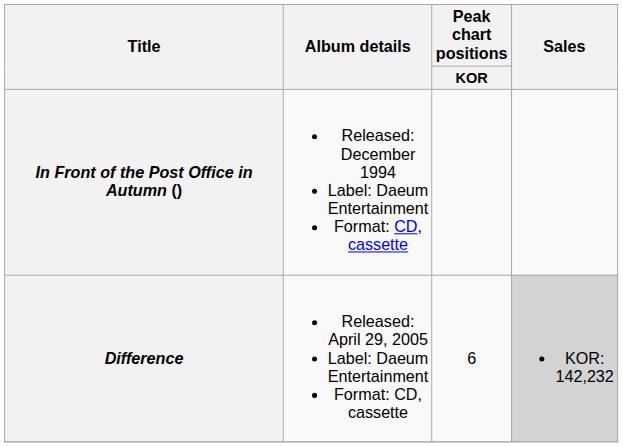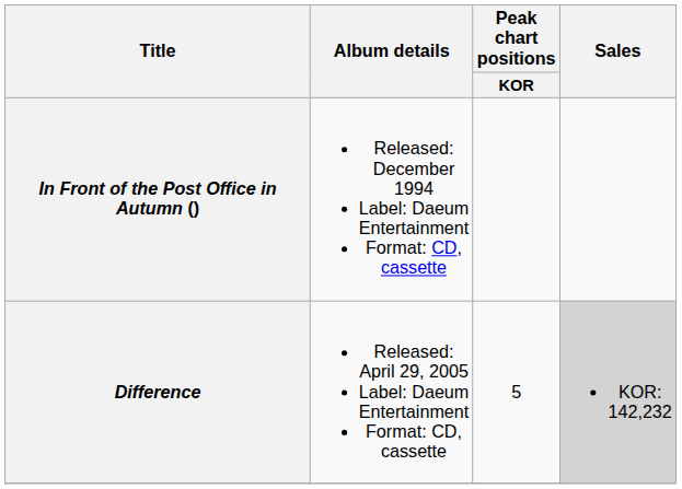Difference | Peak chart positions / KOR: 6 -> 5
